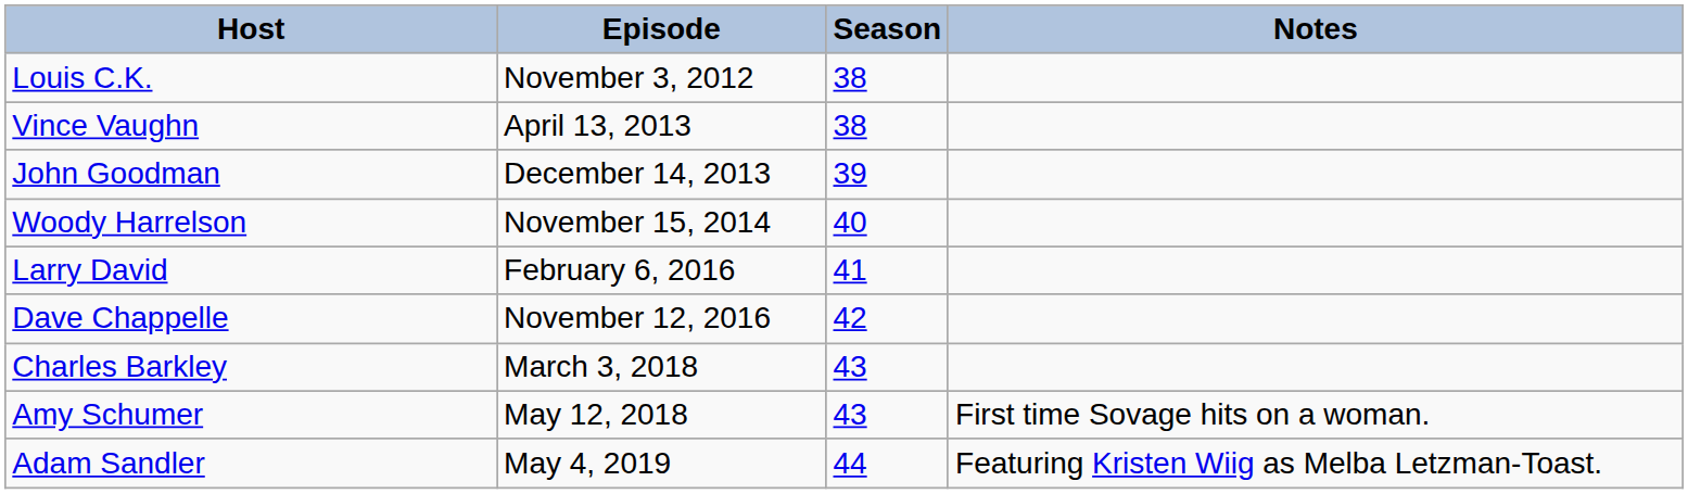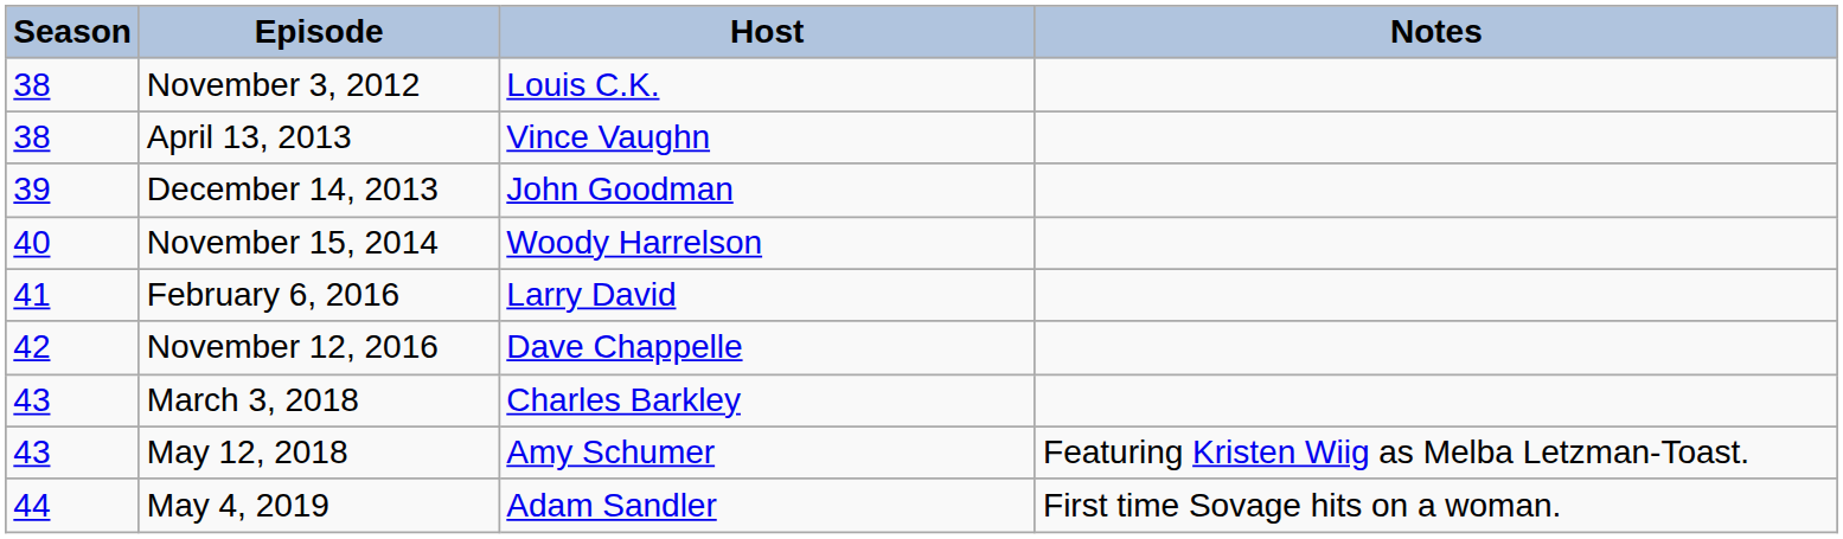columns swapped: Season <-> Host
May 12, 2018 | Notes: First time Sovage hits on a woman. -> Featuring Kristen Wiig as Melba Letzman-Toast.
May 4, 2019 | Notes: Featuring Kristen Wiig as Melba Letzman-Toast. -> First time Sovage hits on a woman.
